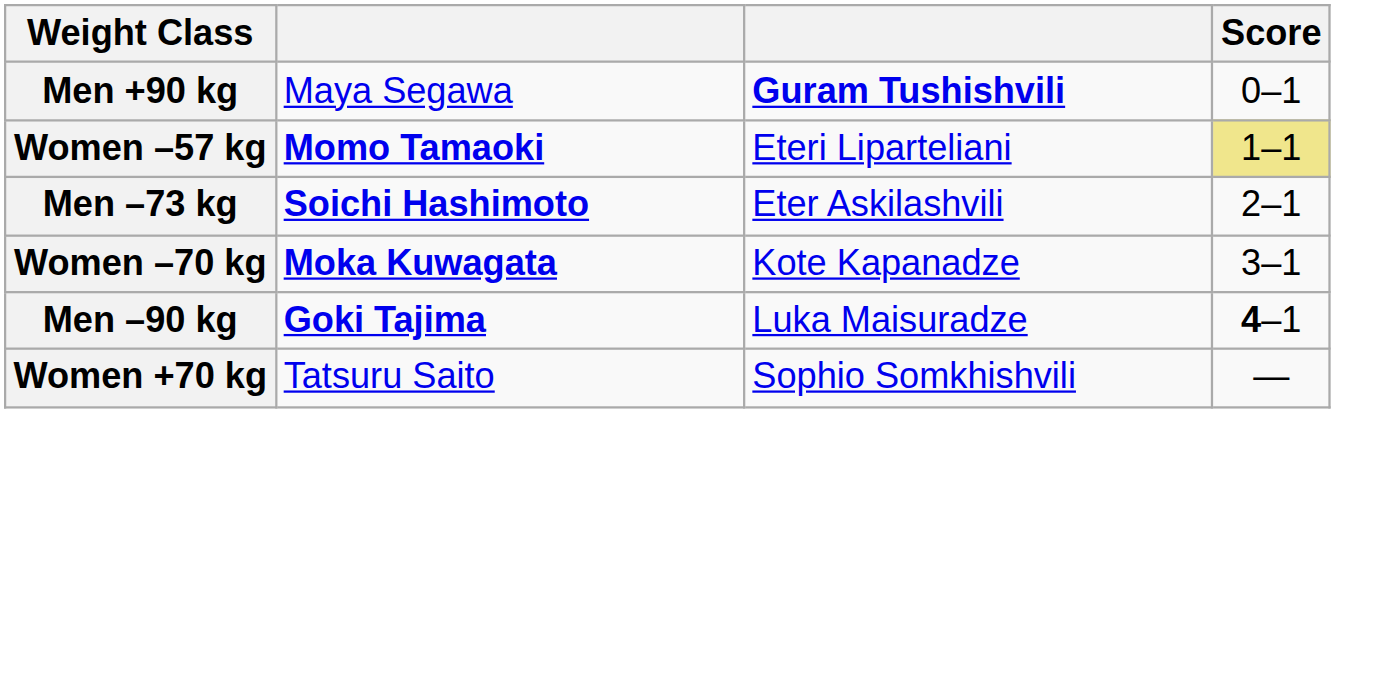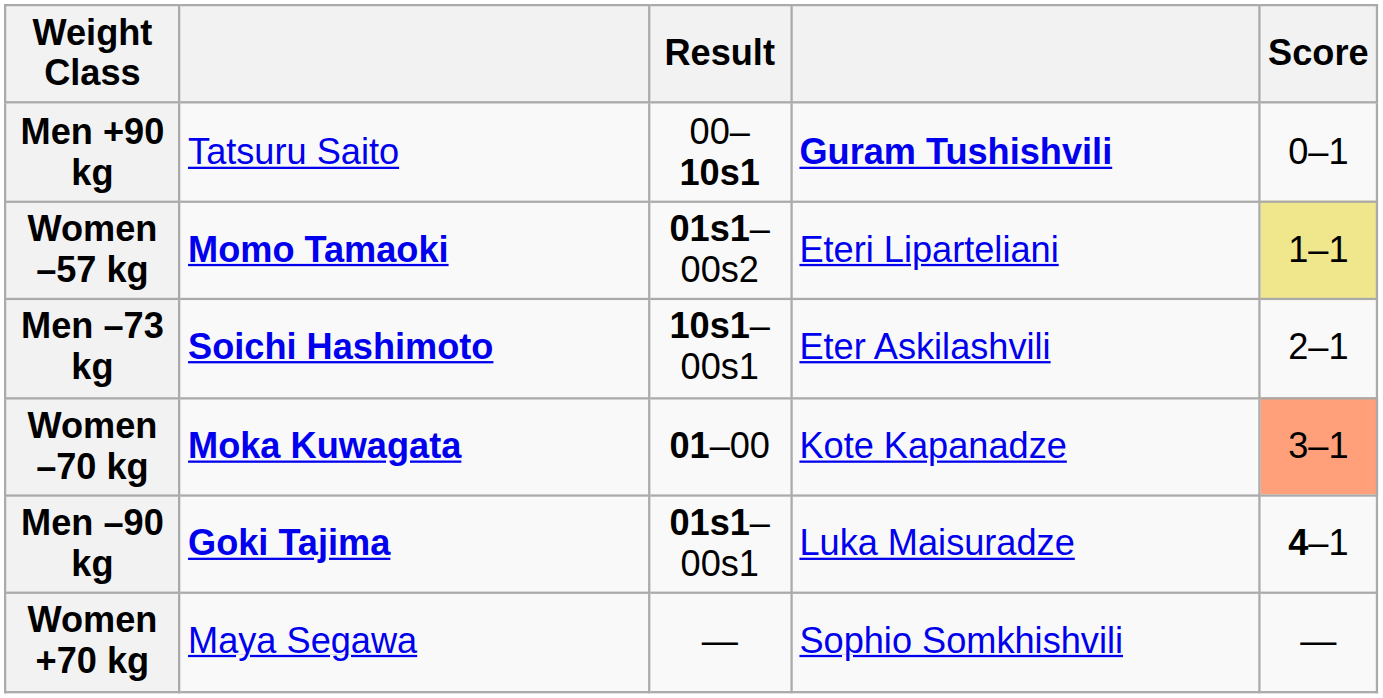+ column: Result | 00–10s1 | 01s1–00s2 | 10s1–00s1 | 01–00 | 01s1–00s1 | —
Men +90 kg | column 2: Maya Segawa -> Tatsuru Saito
Women –70 kg | Score: no background -> lightsalmon background
Women +70 kg | column 2: Tatsuru Saito -> Maya Segawa
